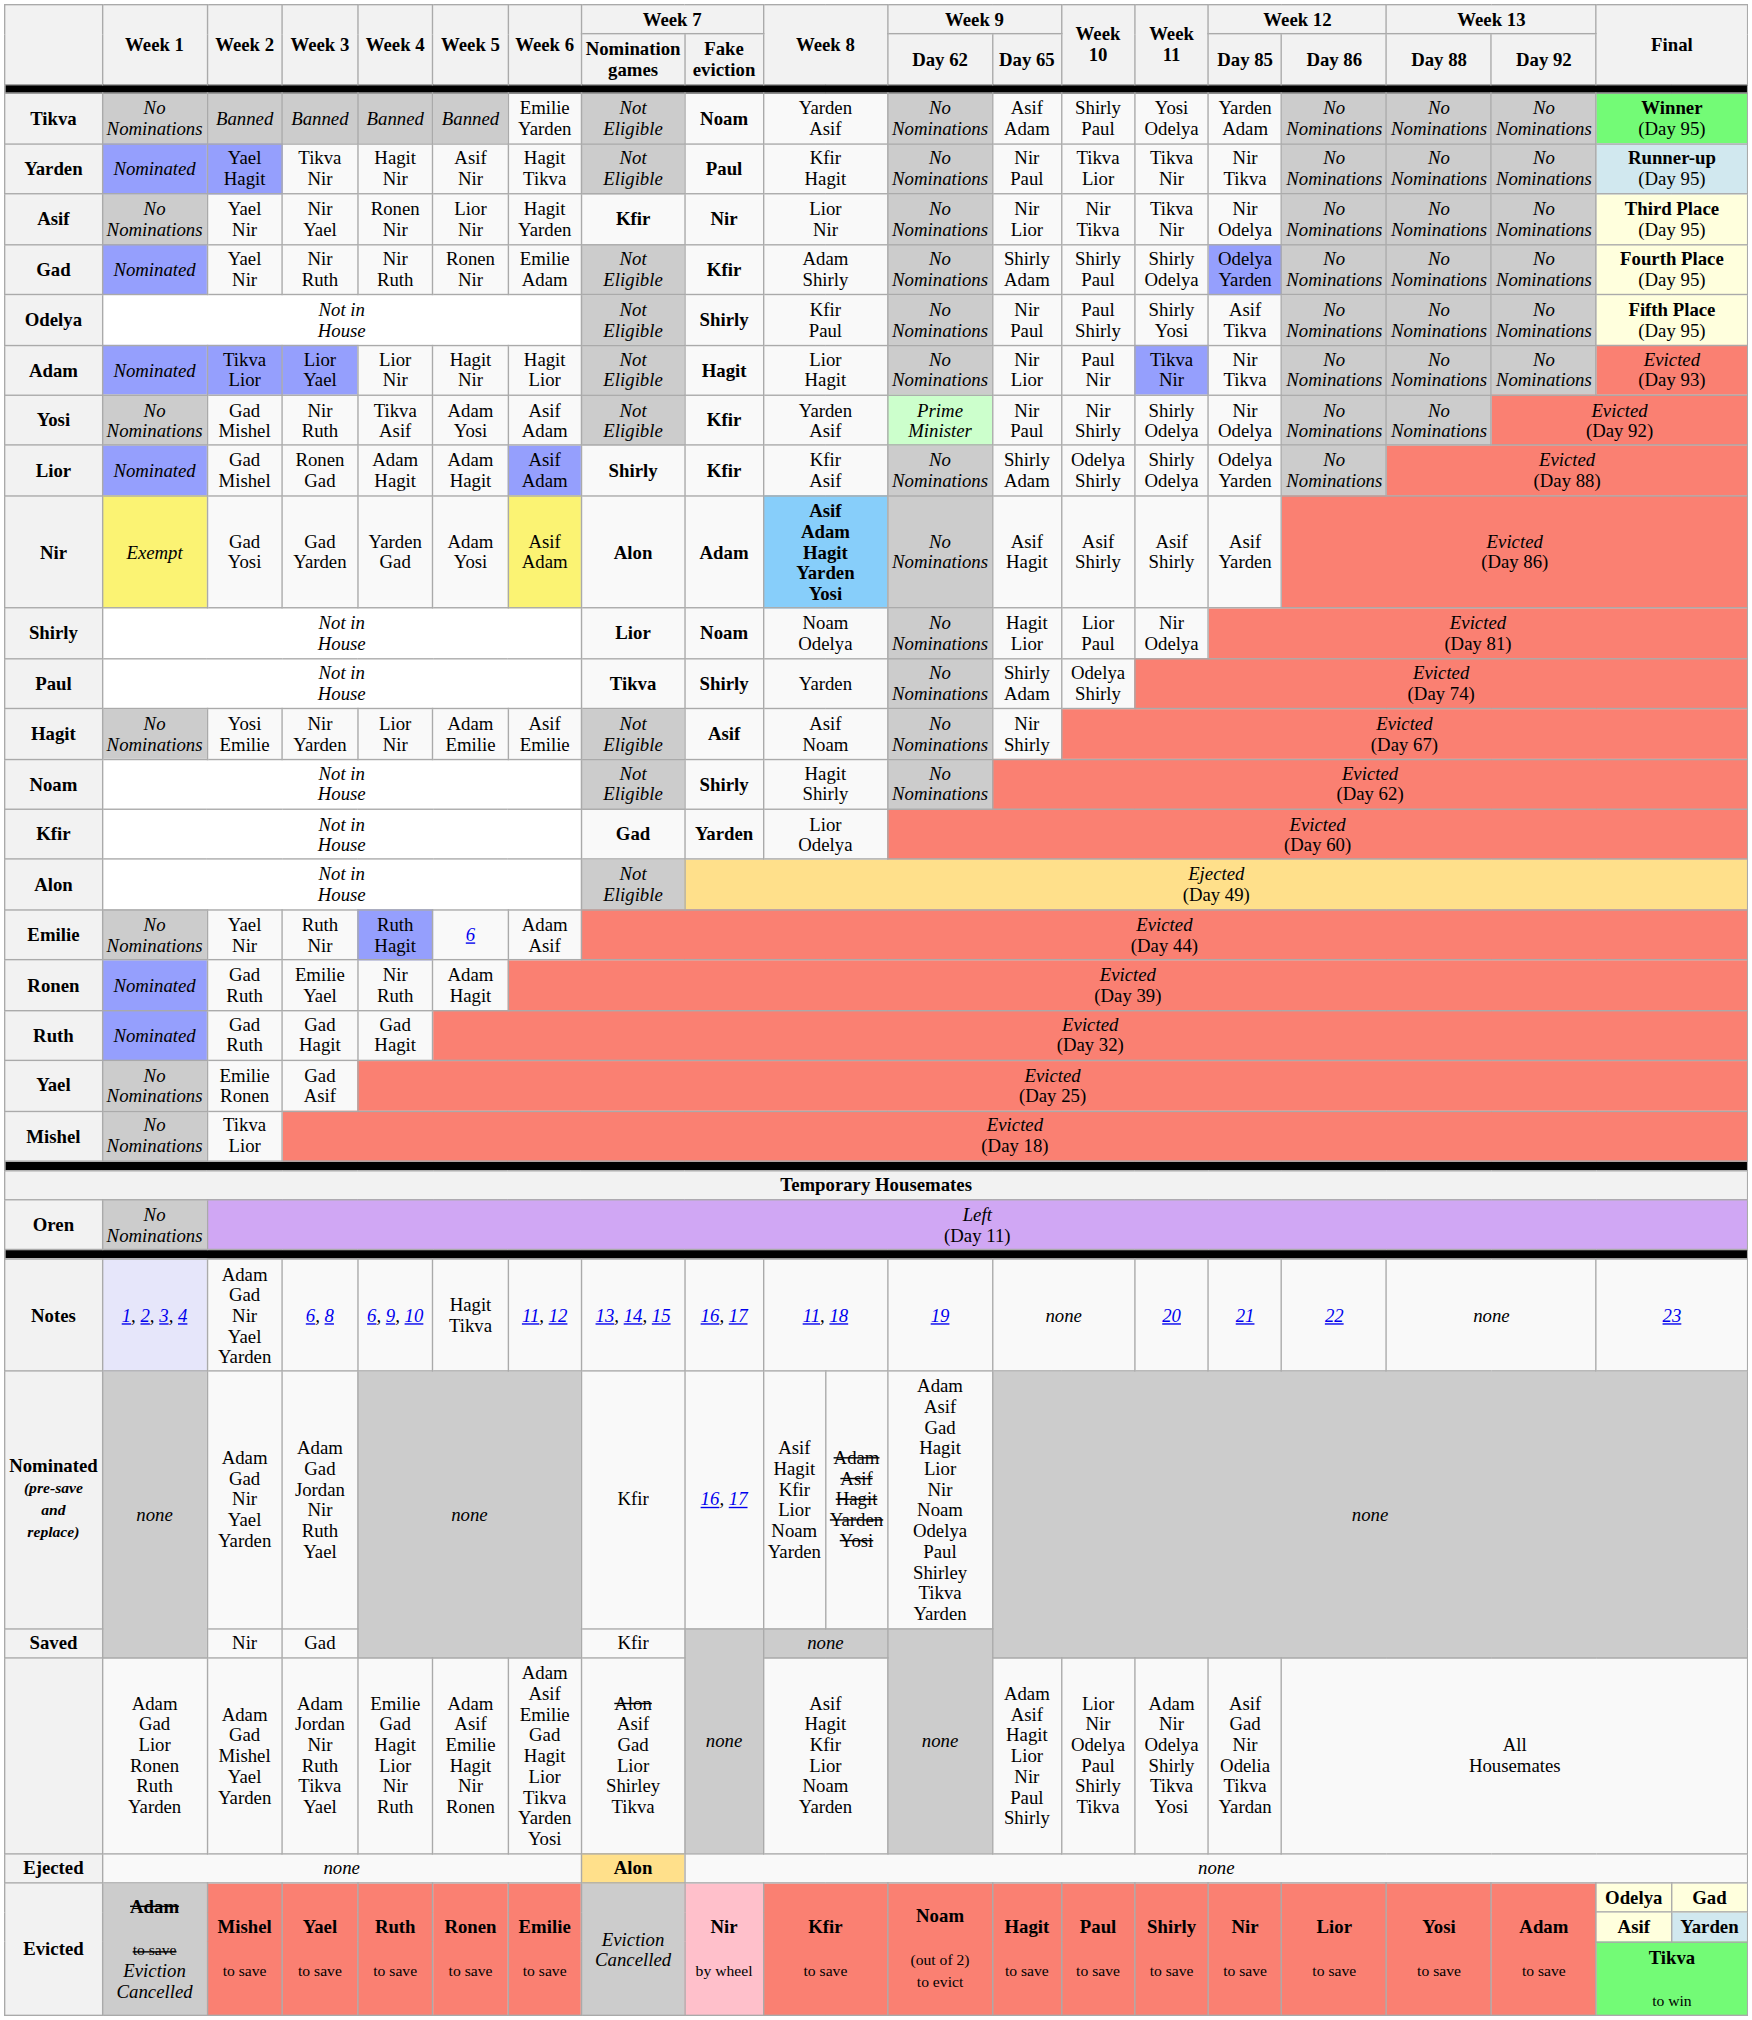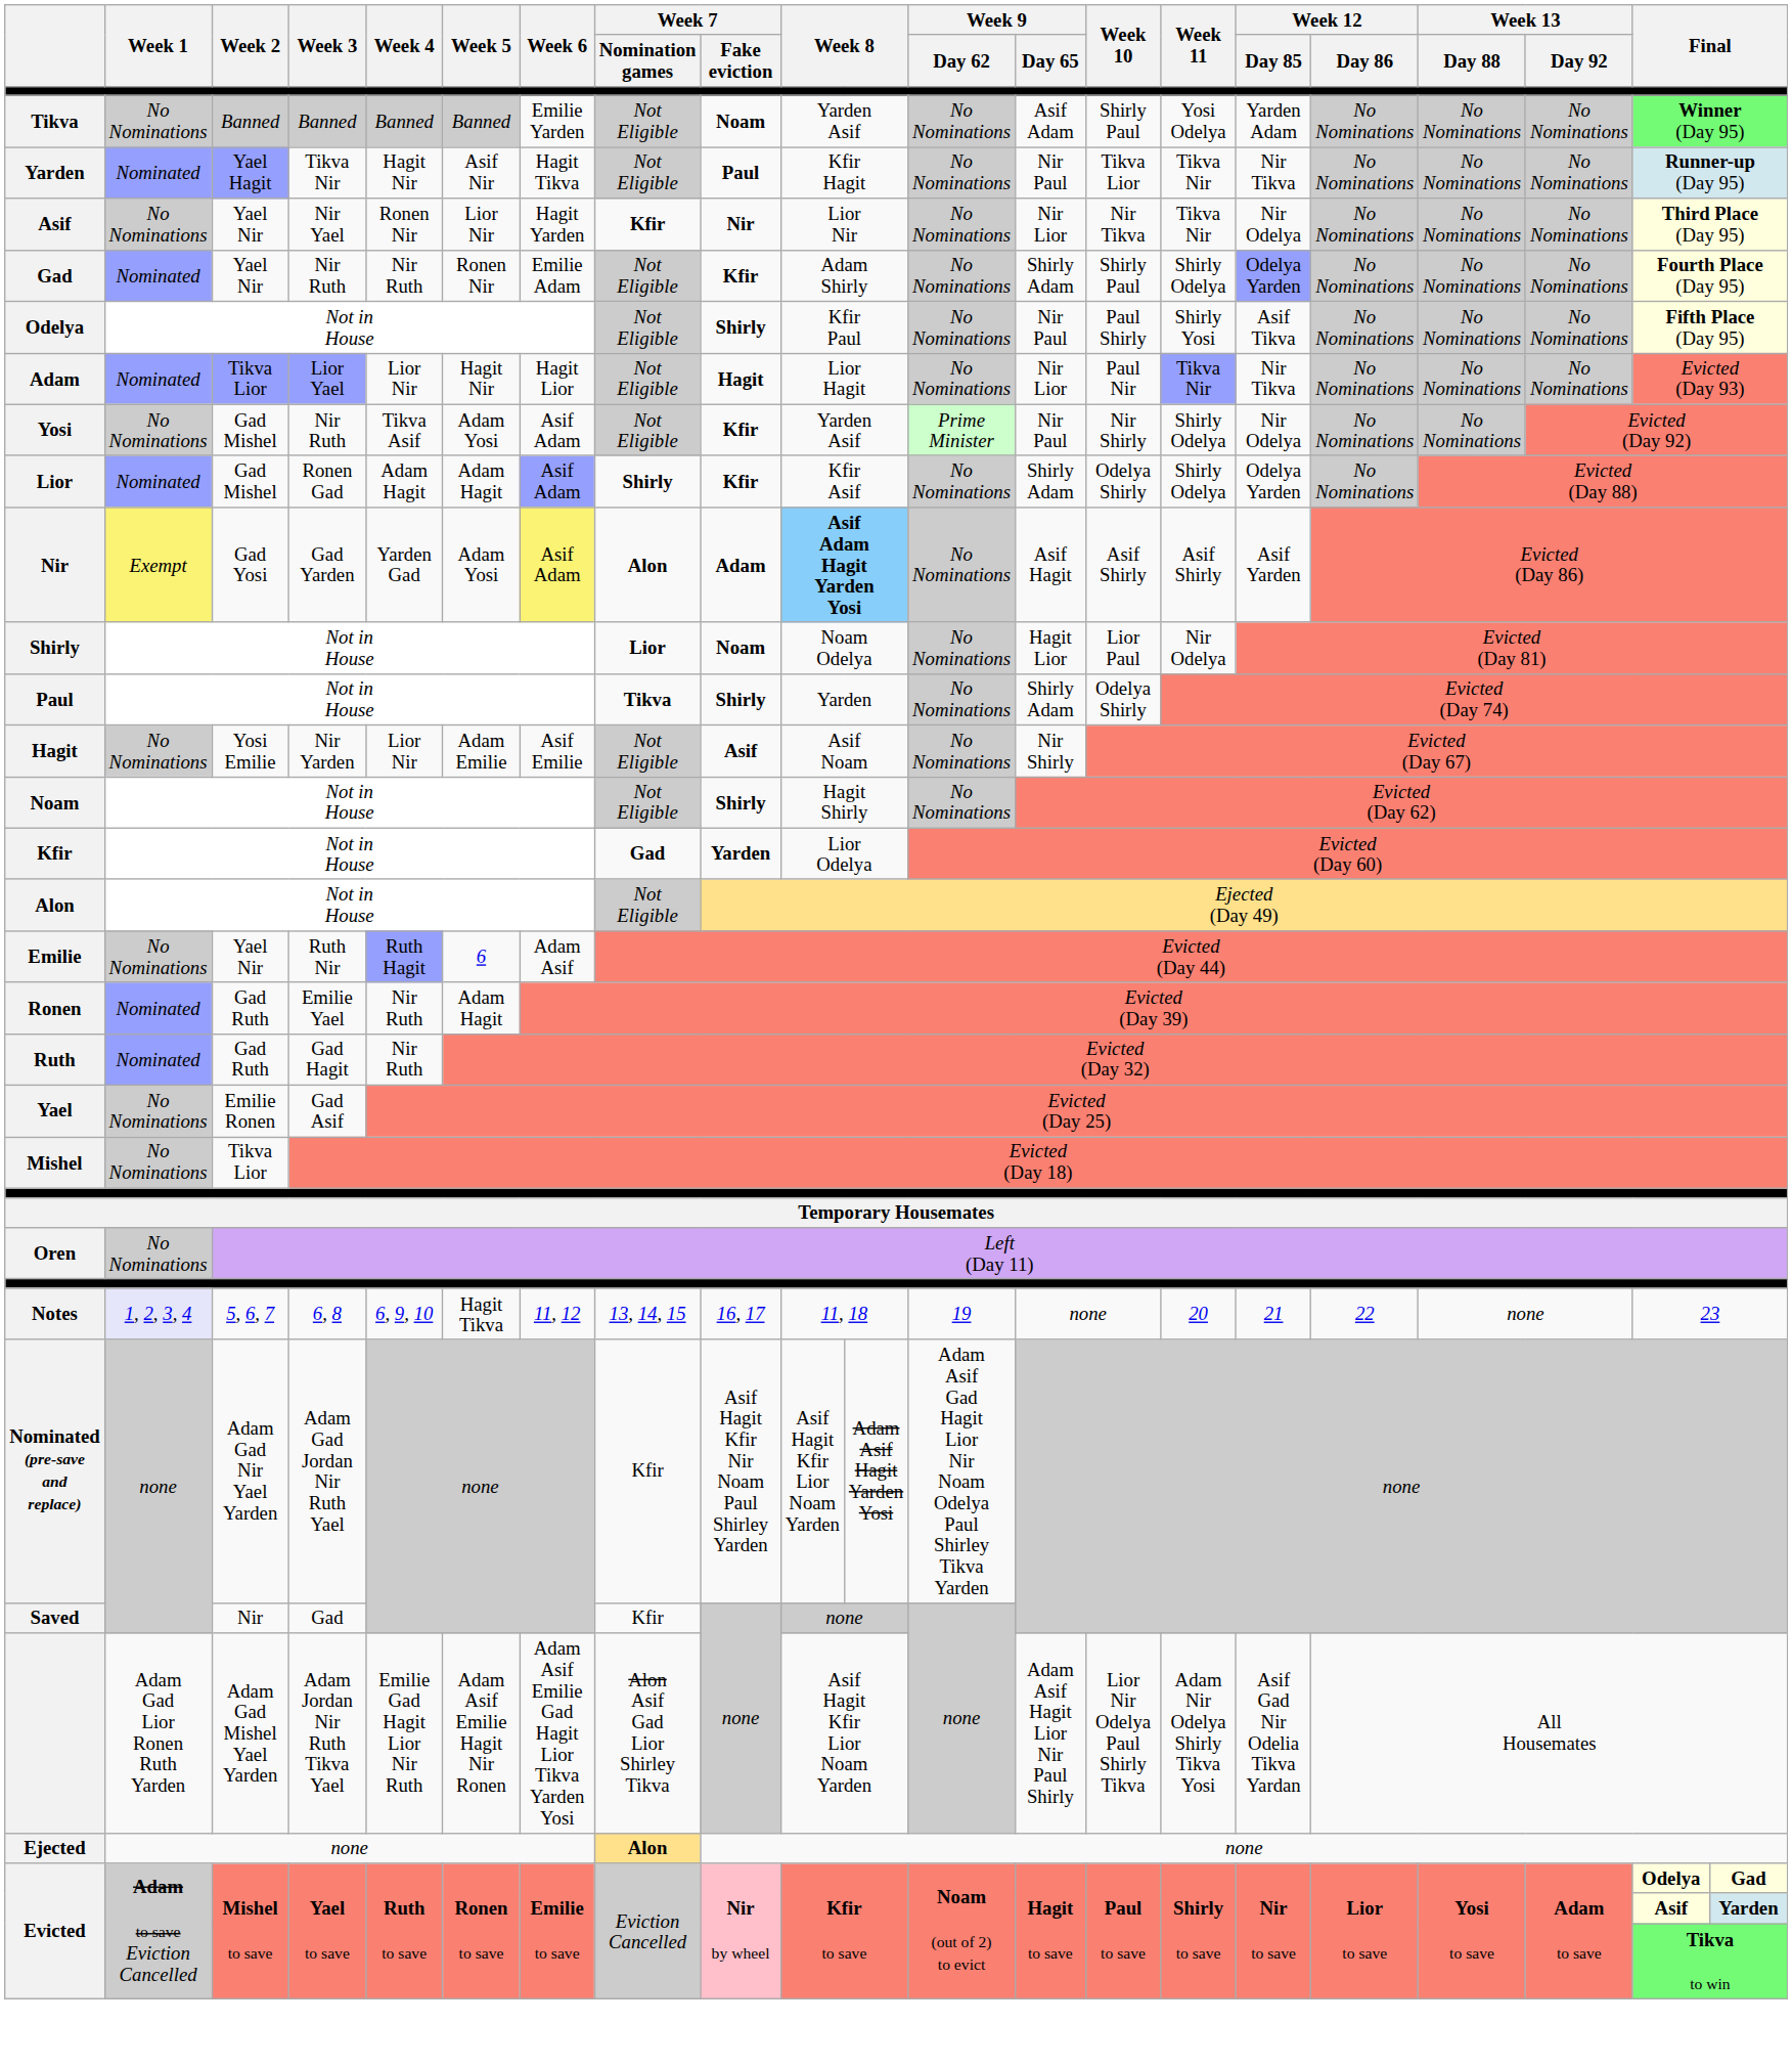Ruth | Week 4: Gad Hagit -> Nir Ruth
Notes | Week 2: Adam Gad Nir Yael Yarden -> 5, 6, 7
Nominated (pre-save and replace) | Week 7 / Fake eviction: 16, 17 -> Asif Hagit Kfir Nir Noam Paul Shirley Yarden
